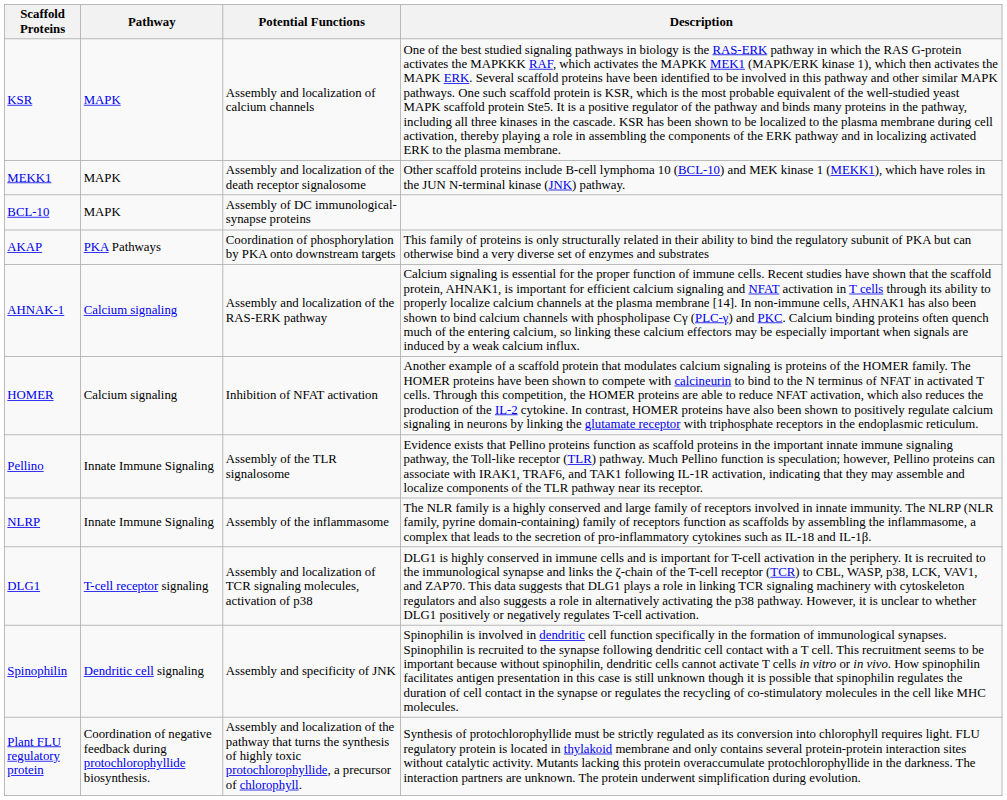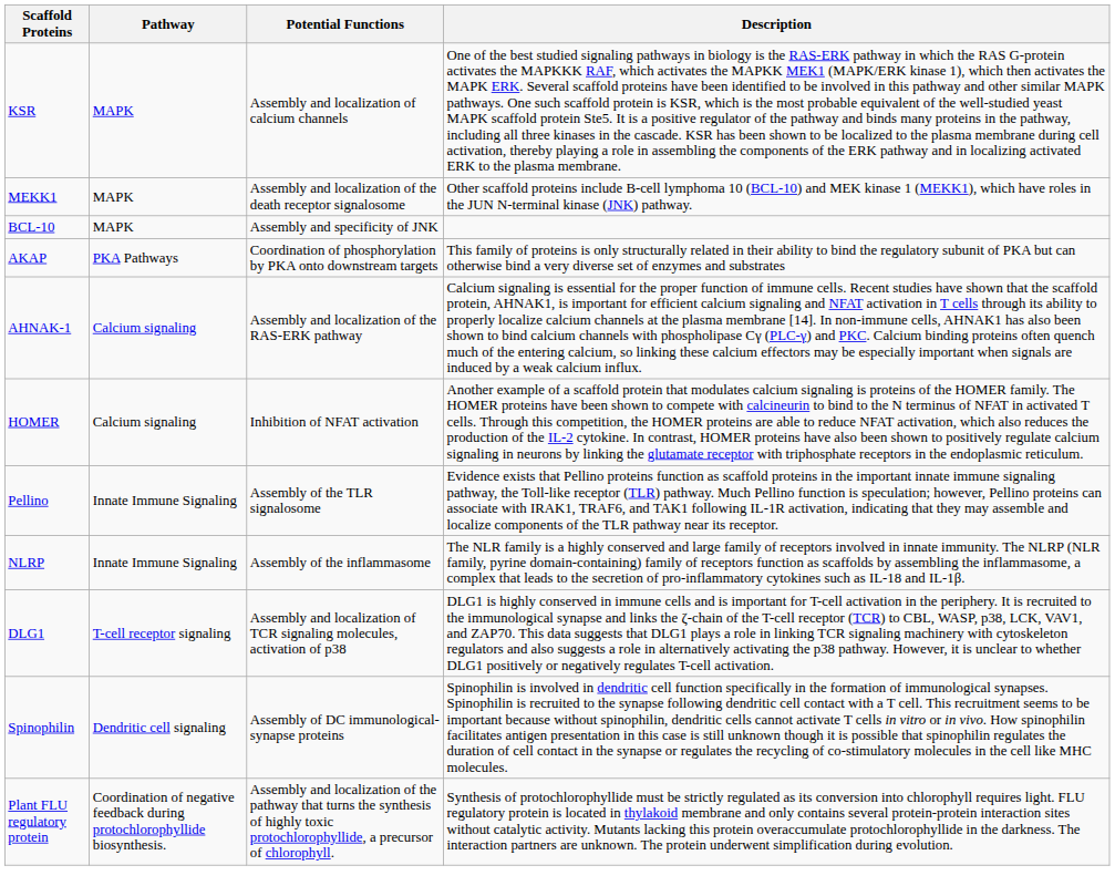BCL-10 | Potential Functions: Assembly of DC immunological-synapse proteins -> Assembly and specificity of JNK
Spinophilin | Potential Functions: Assembly and specificity of JNK -> Assembly of DC immunological-synapse proteins
